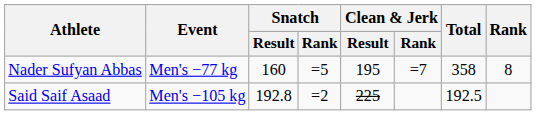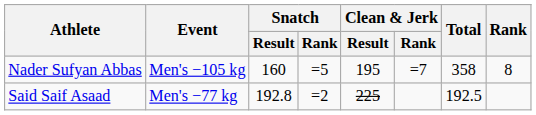Nader Sufyan Abbas | Event: Men's −77 kg -> Men's −105 kg
Said Saif Asaad | Event: Men's −105 kg -> Men's −77 kg
